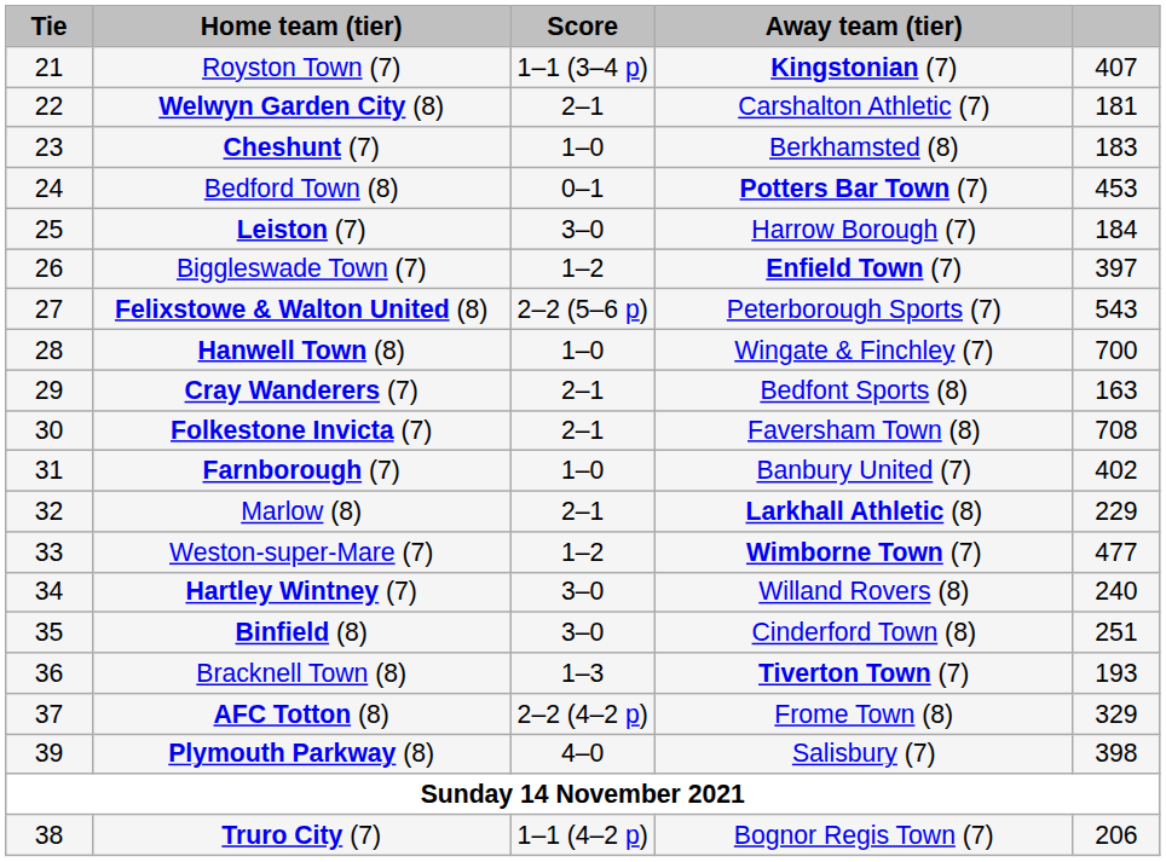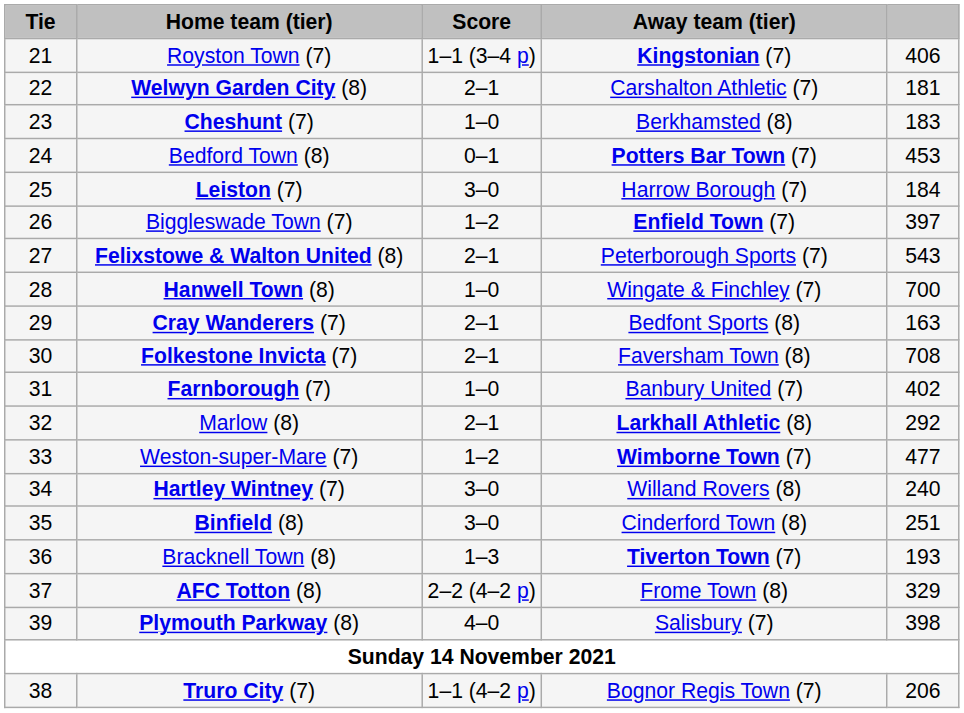Royston Town (7) | column 5: 407 -> 406
Felixstowe & Walton United (8) | Score: 2–2 (5–6 p) -> 2–1
Marlow (8) | column 5: 229 -> 292
